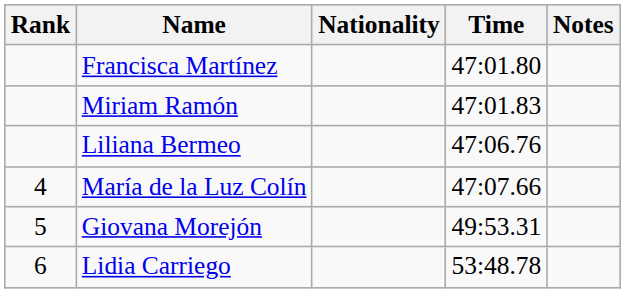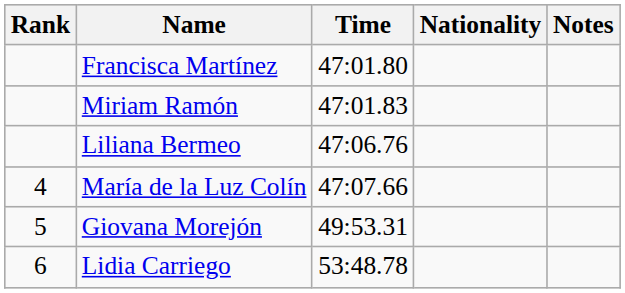columns swapped: Nationality <-> Time
